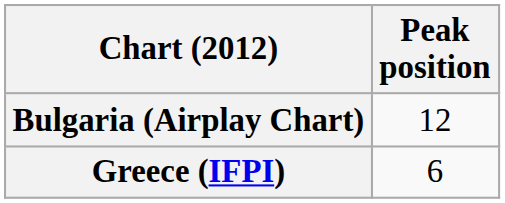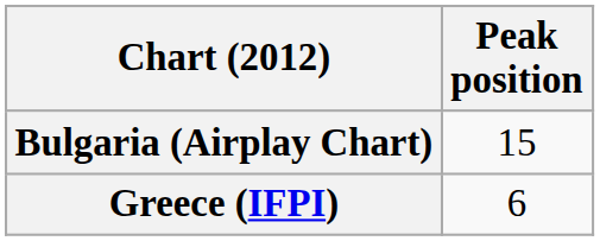Bulgaria (Airplay Chart) | Peak position: 12 -> 15
